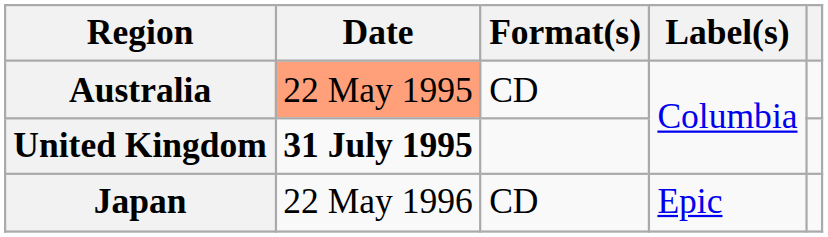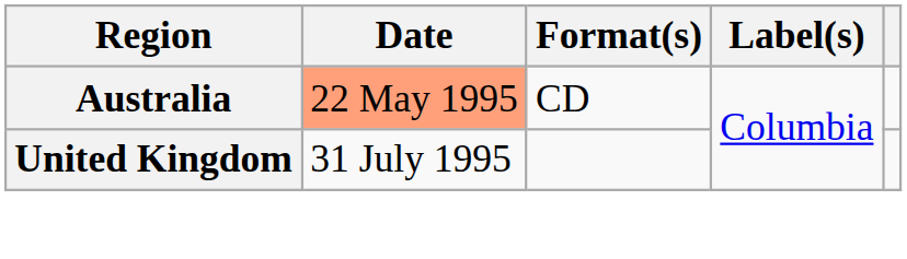United Kingdom | Date: bold -> normal
- row: Japan | 22 May 1996 | CD | Epic
